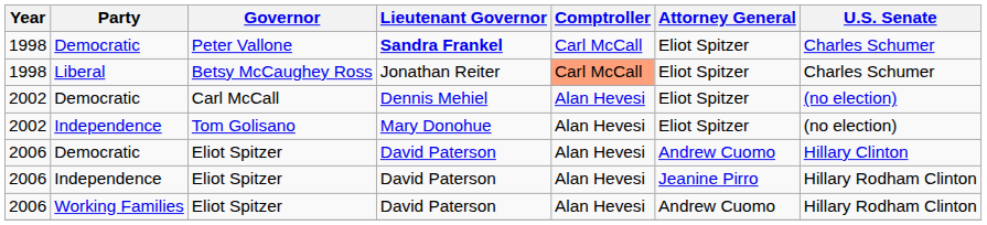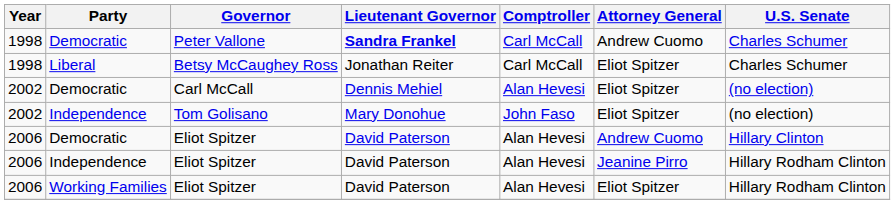Peter Vallone | Attorney General: Eliot Spitzer -> Andrew Cuomo
Betsy McCaughey Ross | Comptroller: lightsalmon background -> no background
Tom Golisano | Comptroller: Alan Hevesi -> John Faso
Working Families / Eliot Spitzer | Attorney General: Andrew Cuomo -> Eliot Spitzer
